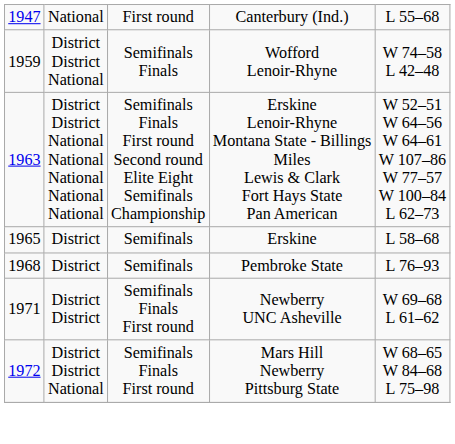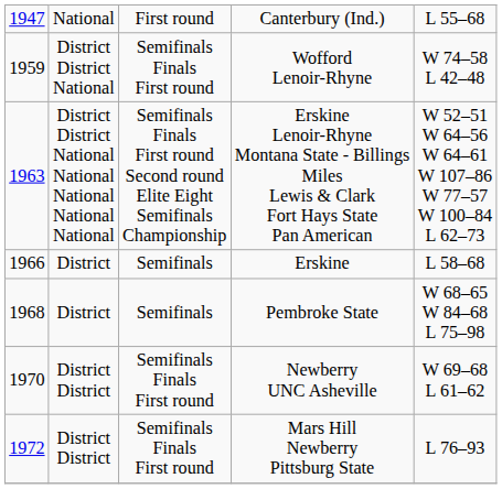Wofford Lenoir-Rhyne | column 3: Semifinals Finals -> Semifinals Finals First round
Erskine | column 1: 1965 -> 1966
Pembroke State | column 5: L 76–93 -> W 68–65 W 84–68 L 75–98
Newberry UNC Asheville | column 1: 1971 -> 1970
Mars Hill Newberry Pittsburg State | column 2: District District National -> District District
Mars Hill Newberry Pittsburg State | column 5: W 68–65 W 84–68 L 75–98 -> L 76–93
